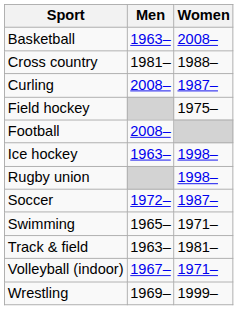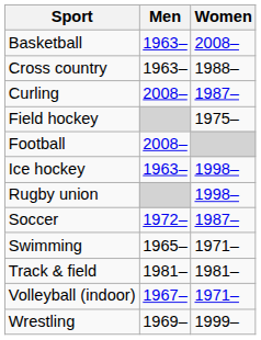Cross country | Men: 1981– -> 1963–
Track & field | Men: 1963– -> 1981–
